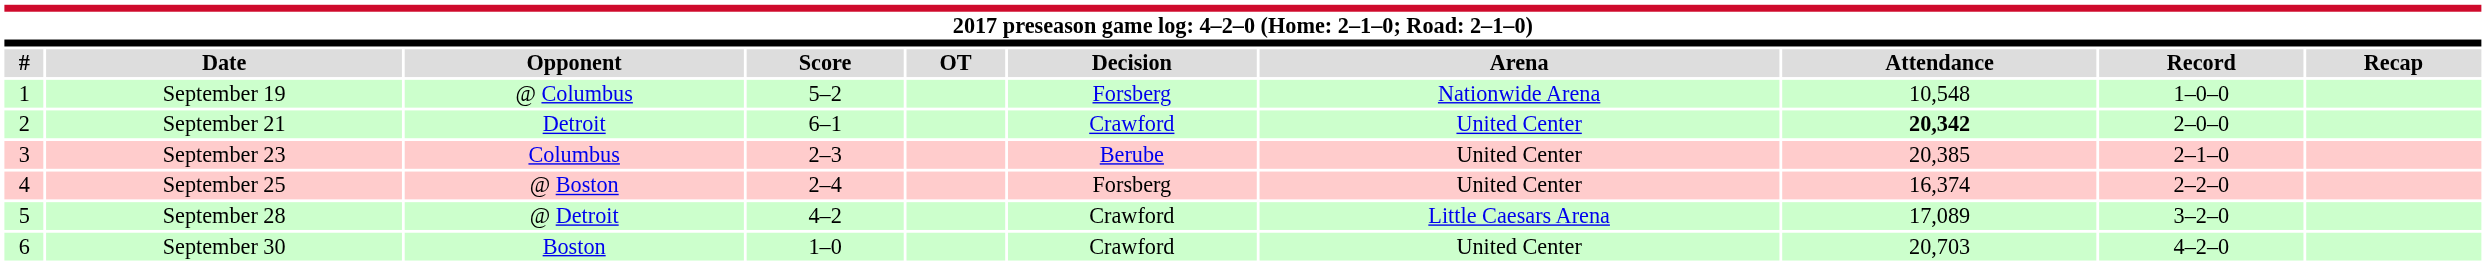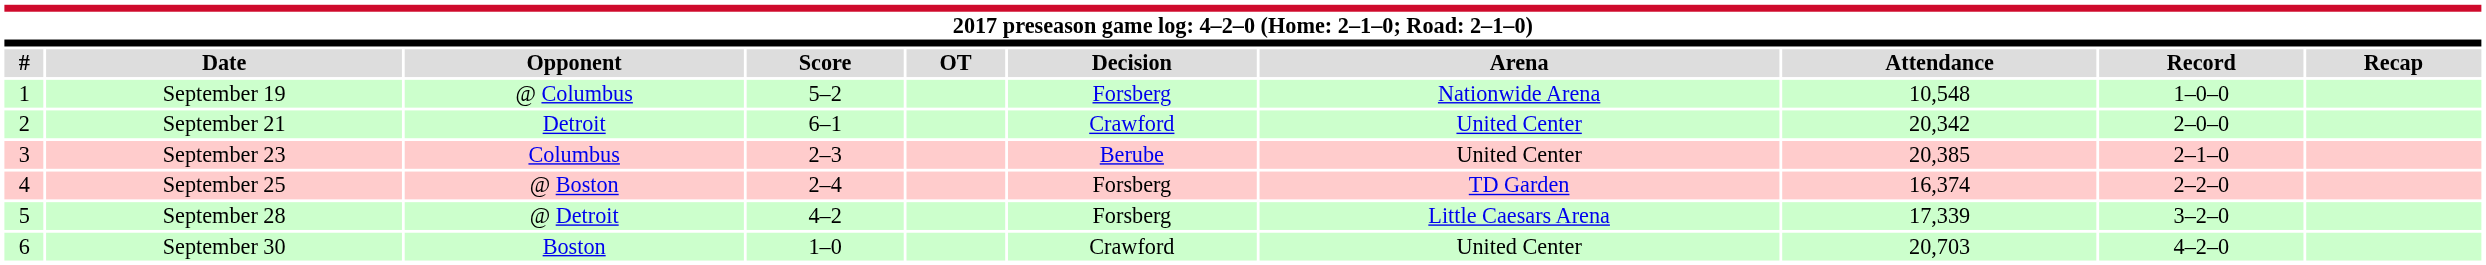September 21 | Attendance: bold -> normal
September 25 | Arena: United Center -> TD Garden
September 28 | Decision: Crawford -> Forsberg
September 28 | Attendance: 17,089 -> 17,339
